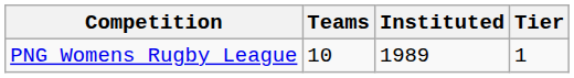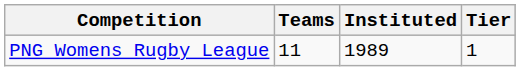PNG Womens Rugby League | Teams: 10 -> 11
